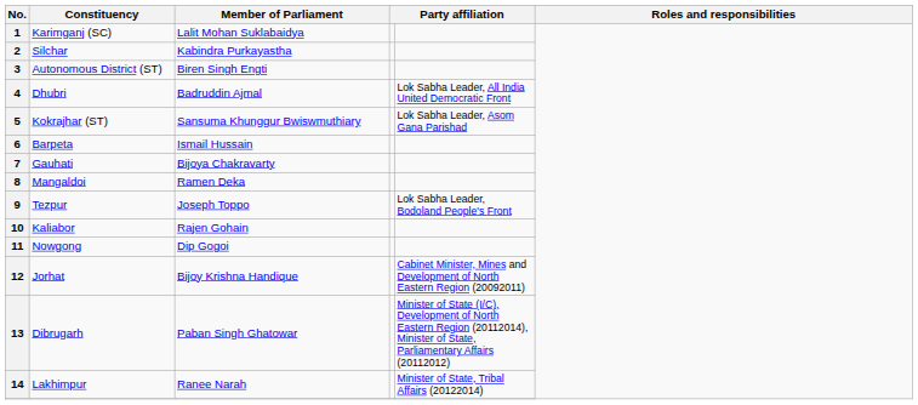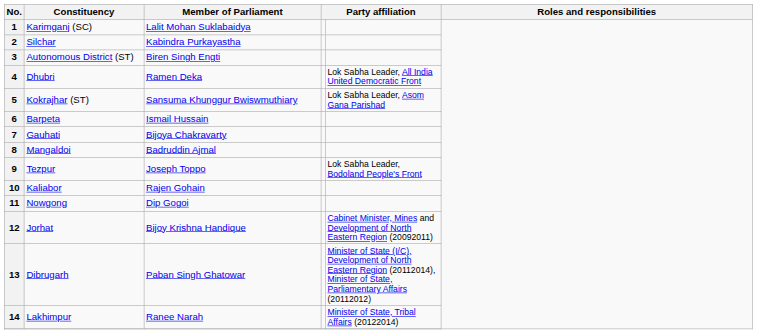4 | Member of Parliament: Badruddin Ajmal -> Ramen Deka
8 | Member of Parliament: Ramen Deka -> Badruddin Ajmal
